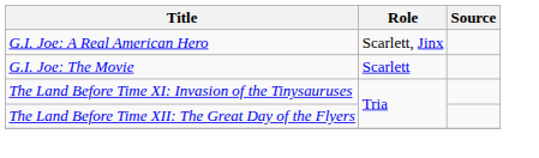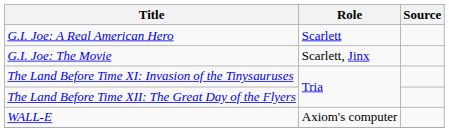G.I. Joe: A Real American Hero | Role: Scarlett, Jinx -> Scarlett
G.I. Joe: The Movie | Role: Scarlett -> Scarlett, Jinx
+ row: WALL-E | Axiom's computer
